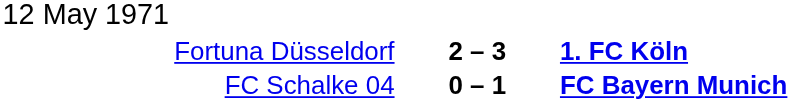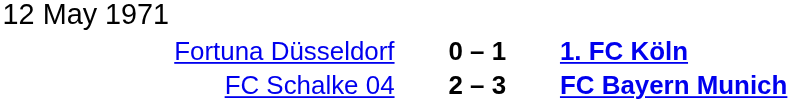Fortuna Düsseldorf | column 2: 2 – 3 -> 0 – 1
FC Schalke 04 | column 2: 0 – 1 -> 2 – 3
